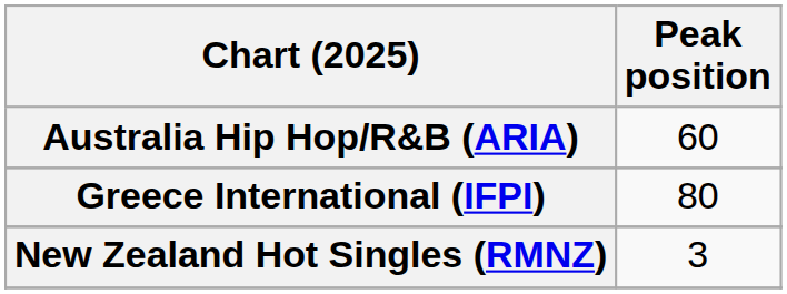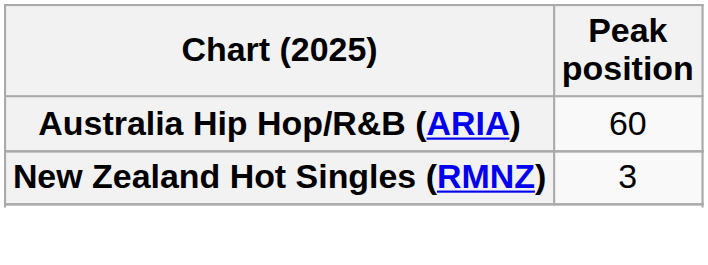- row: Greece International (IFPI) | 80
